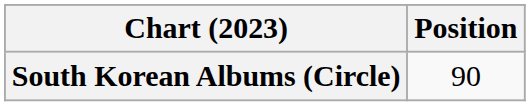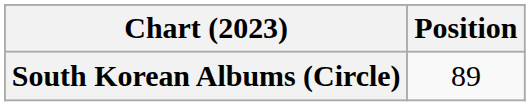South Korean Albums (Circle) | Position: 90 -> 89
